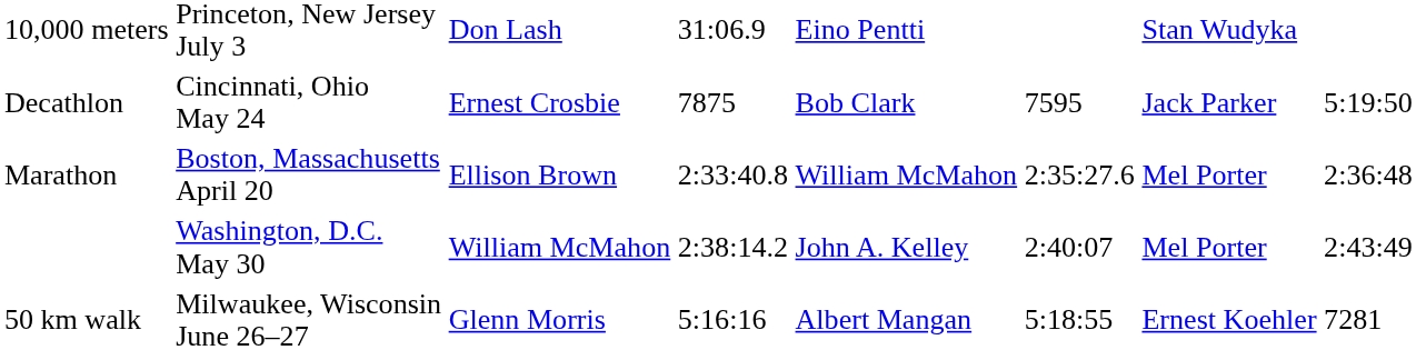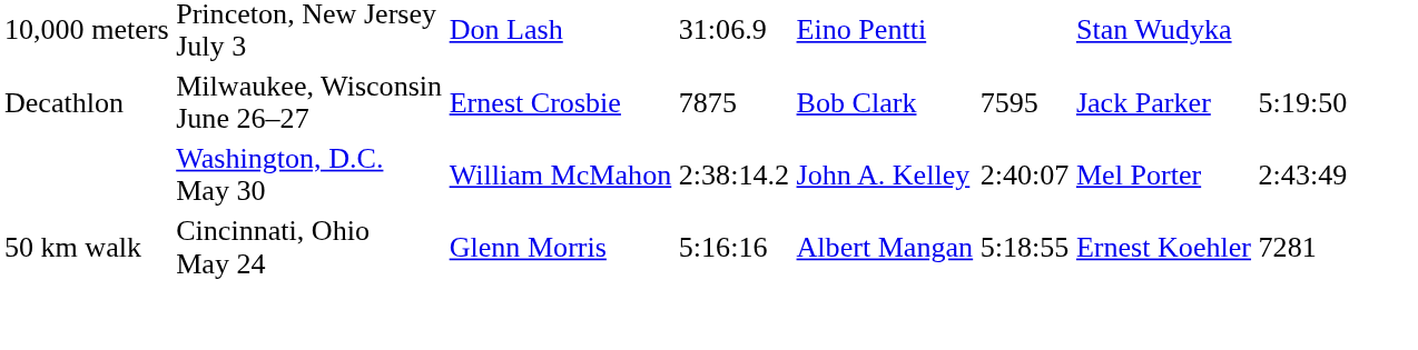Decathlon | column 2: Cincinnati, Ohio May 24 -> Milwaukee, Wisconsin June 26–27
- row: Marathon | Boston, Massachusetts April 20 | Ellison Brown | 2:33:40.8 | William McMahon | 2:35:27.6 | Mel Porter | 2:36:48
50 km walk | column 2: Milwaukee, Wisconsin June 26–27 -> Cincinnati, Ohio May 24
